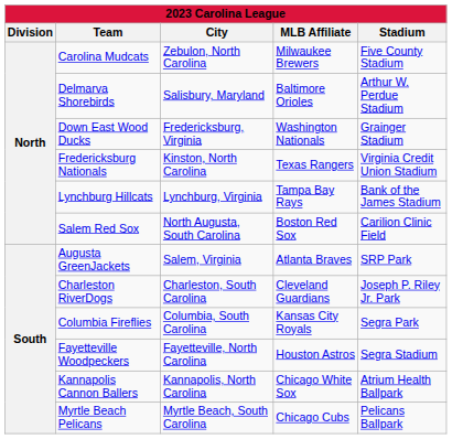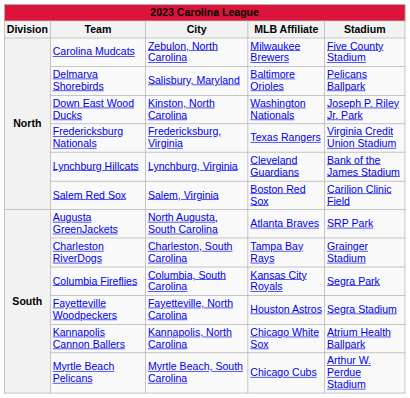Delmarva Shorebirds | Stadium: Arthur W. Perdue Stadium -> Pelicans Ballpark
Down East Wood Ducks | City: Fredericksburg, Virginia -> Kinston, North Carolina
Down East Wood Ducks | Stadium: Grainger Stadium -> Joseph P. Riley Jr. Park
Fredericksburg Nationals | City: Kinston, North Carolina -> Fredericksburg, Virginia
Lynchburg Hillcats | MLB Affiliate: Tampa Bay Rays -> Cleveland Guardians
Salem Red Sox | City: North Augusta, South Carolina -> Salem, Virginia
Augusta GreenJackets | City: Salem, Virginia -> North Augusta, South Carolina
Charleston RiverDogs | MLB Affiliate: Cleveland Guardians -> Tampa Bay Rays
Charleston RiverDogs | Stadium: Joseph P. Riley Jr. Park -> Grainger Stadium
Myrtle Beach Pelicans | Stadium: Pelicans Ballpark -> Arthur W. Perdue Stadium
